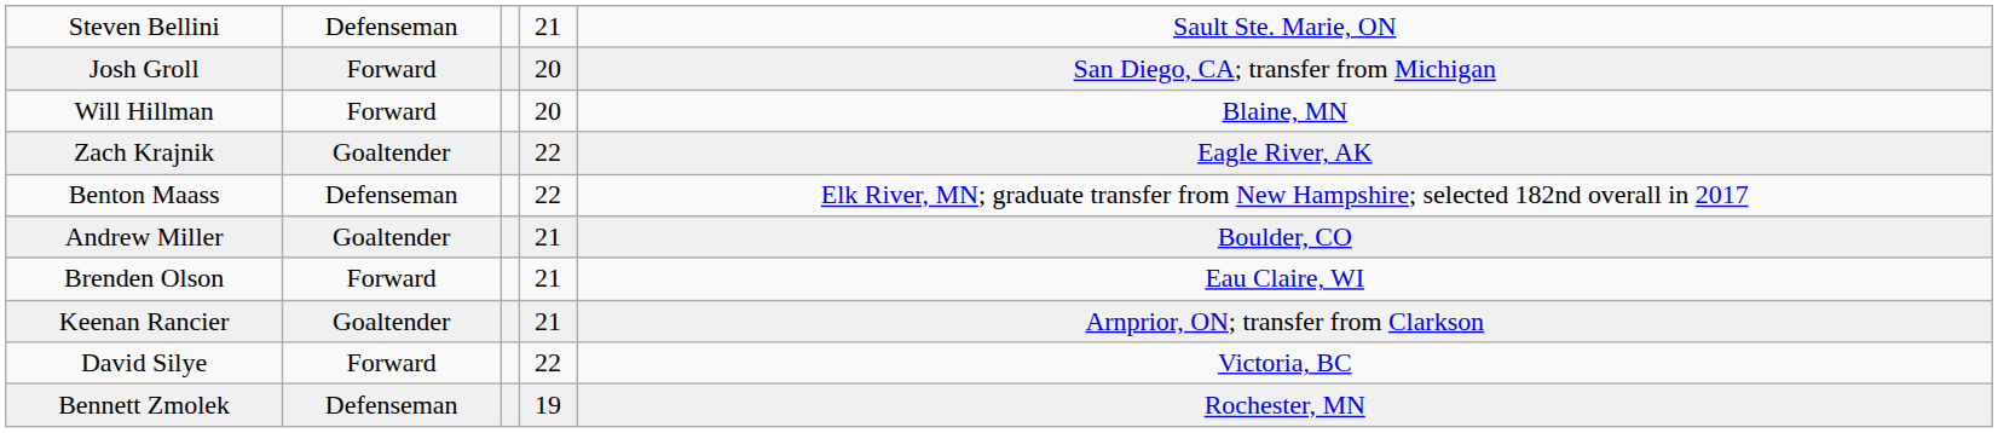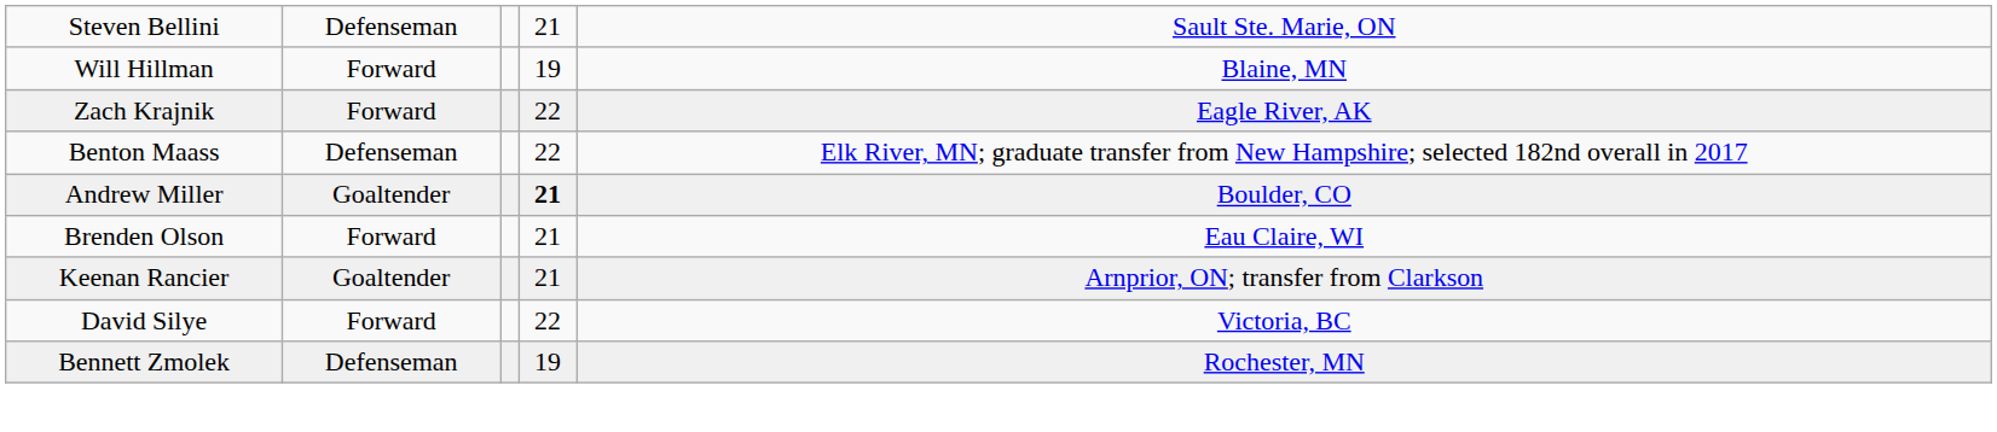- row: Josh Groll | Forward | 20 | San Diego, CA; transfer from Michigan
Will Hillman | column 4: 20 -> 19
Zach Krajnik | column 2: Goaltender -> Forward
Andrew Miller | column 4: normal -> bold
